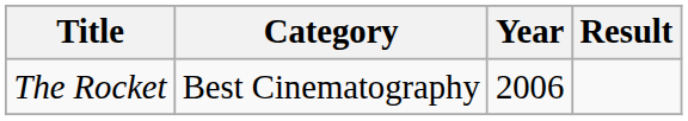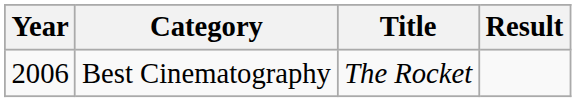columns swapped: Year <-> Title
